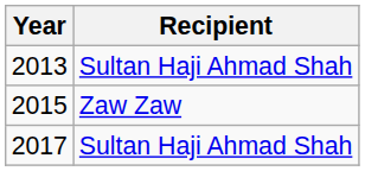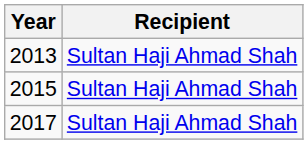2015 | Recipient: Zaw Zaw -> Sultan Haji Ahmad Shah
